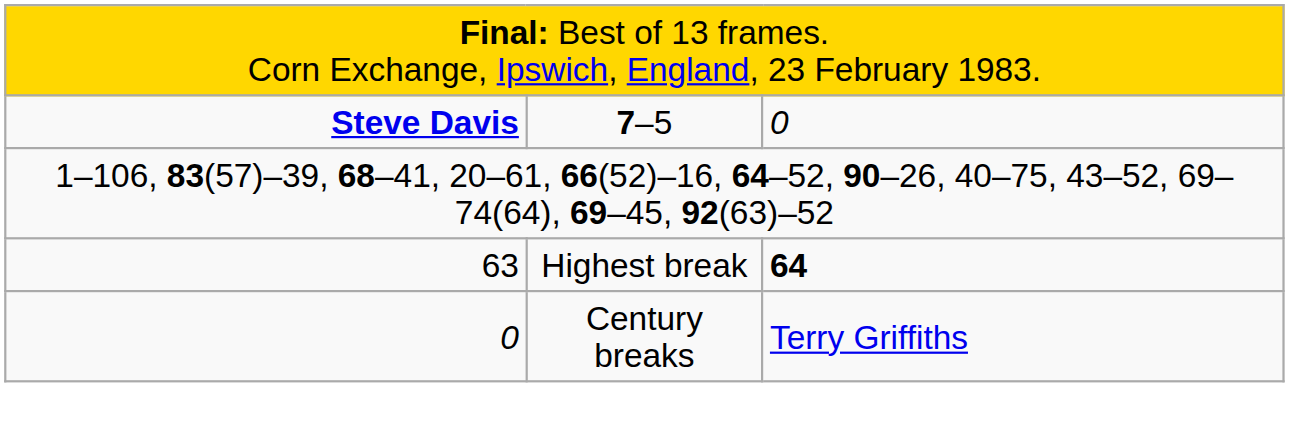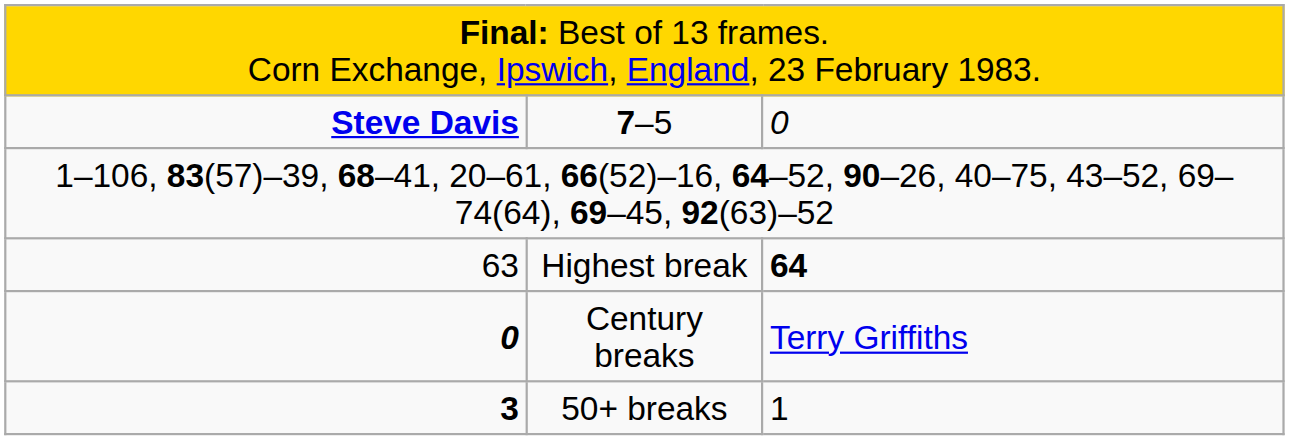Century breaks | column 1: normal -> bold
+ row: 3 | 50+ breaks | 1
